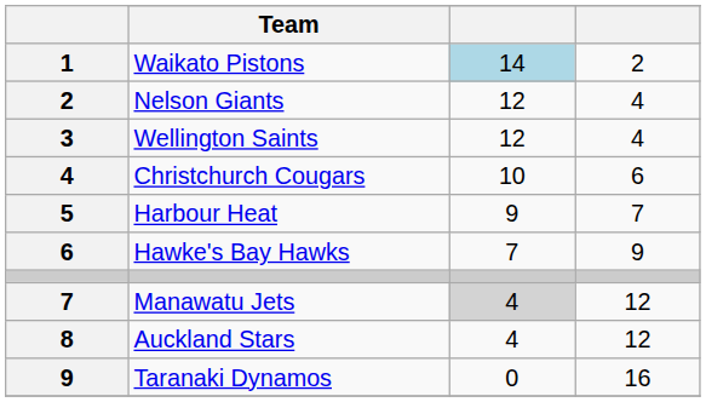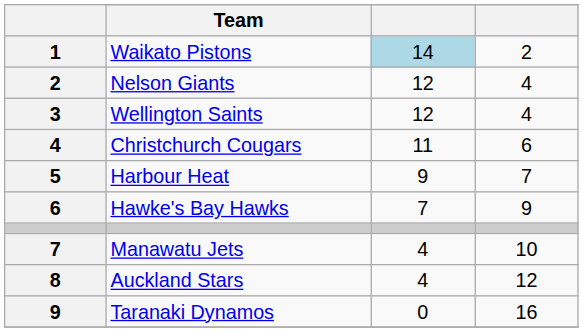Christchurch Cougars | column 3: 10 -> 11
Manawatu Jets | column 3: lightgrey background -> no background
Manawatu Jets | column 4: 12 -> 10
